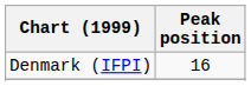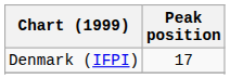Denmark (IFPI) | Peak position: 16 -> 17
